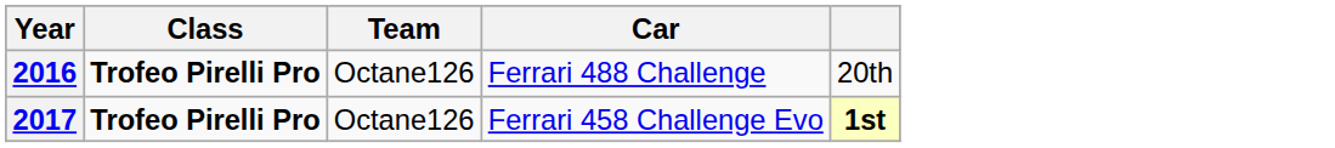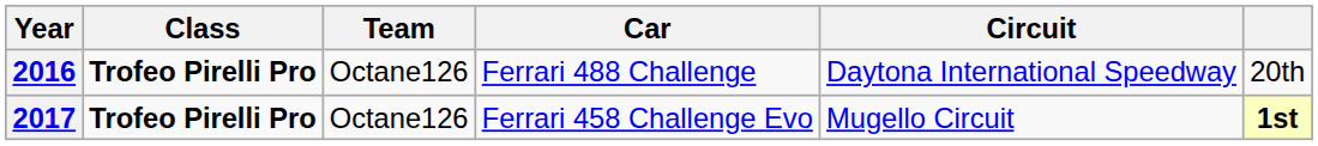+ column: Circuit | Daytona International Speedway | Mugello Circuit
